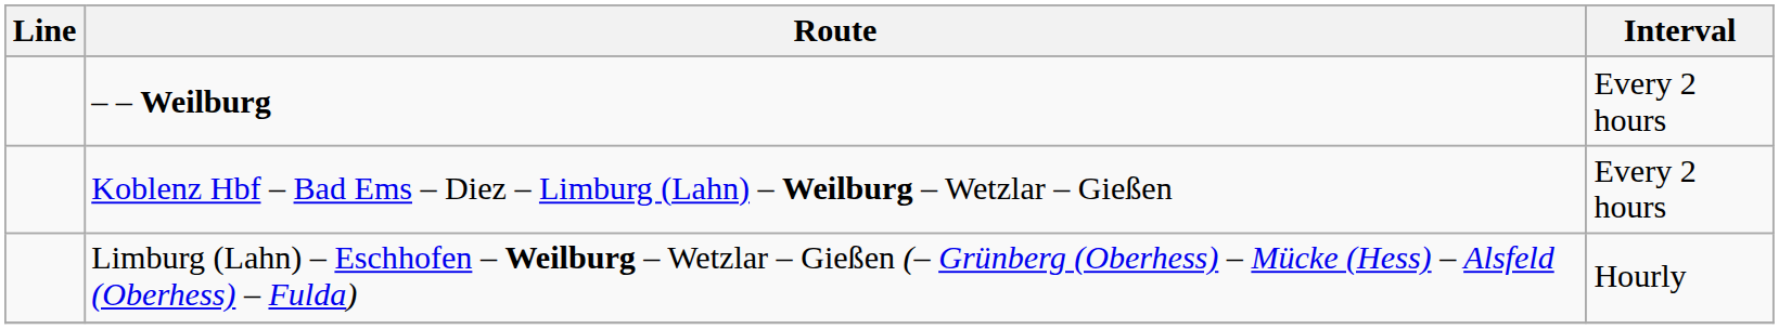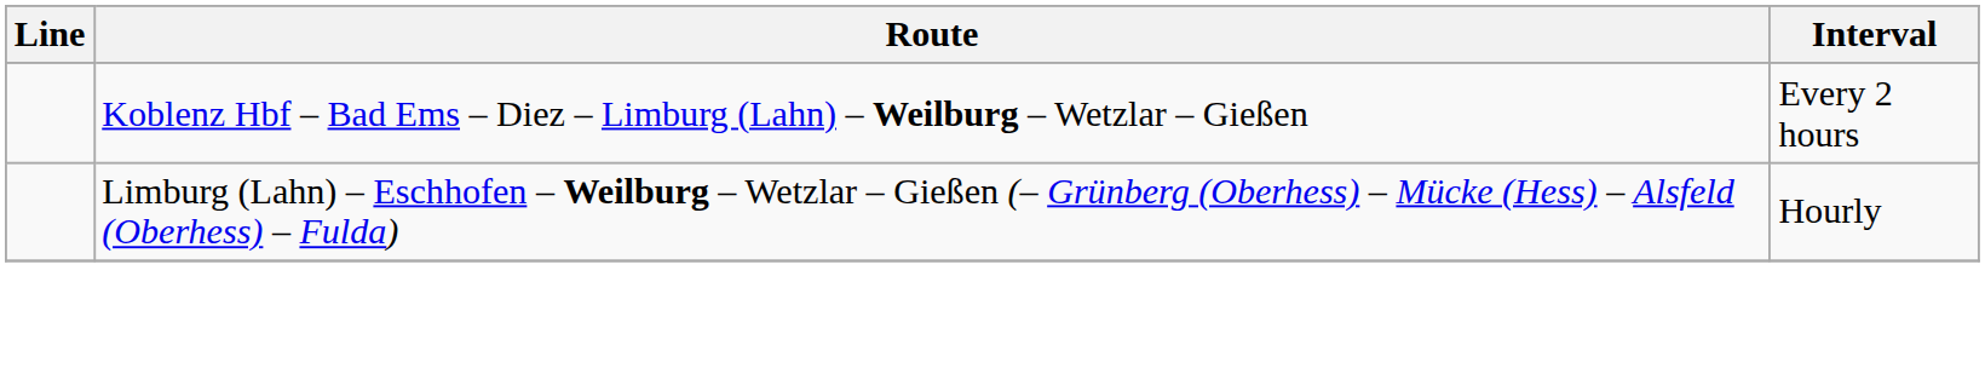- row: – – Weilburg | Every 2 hours
